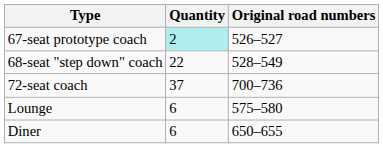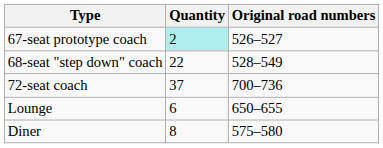Lounge | Original road numbers: 575–580 -> 650–655
Diner | Quantity: 6 -> 8
Diner | Original road numbers: 650–655 -> 575–580
